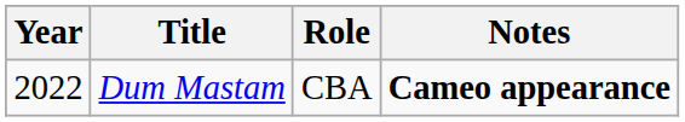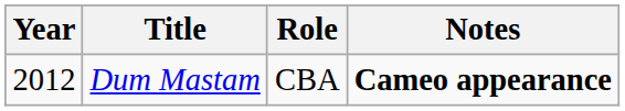Dum Mastam | Year: 2022 -> 2012
